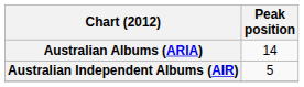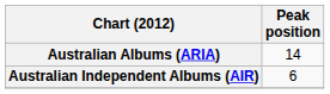Australian Independent Albums (AIR) | Peak position: 5 -> 6
